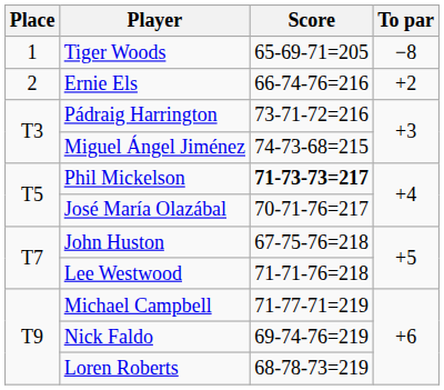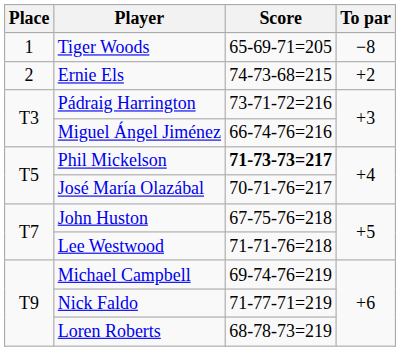Ernie Els | Score: 66-74-76=216 -> 74-73-68=215
Miguel Ángel Jiménez | Score: 74-73-68=215 -> 66-74-76=216
Michael Campbell | Score: 71-77-71=219 -> 69-74-76=219
Nick Faldo | Score: 69-74-76=219 -> 71-77-71=219
